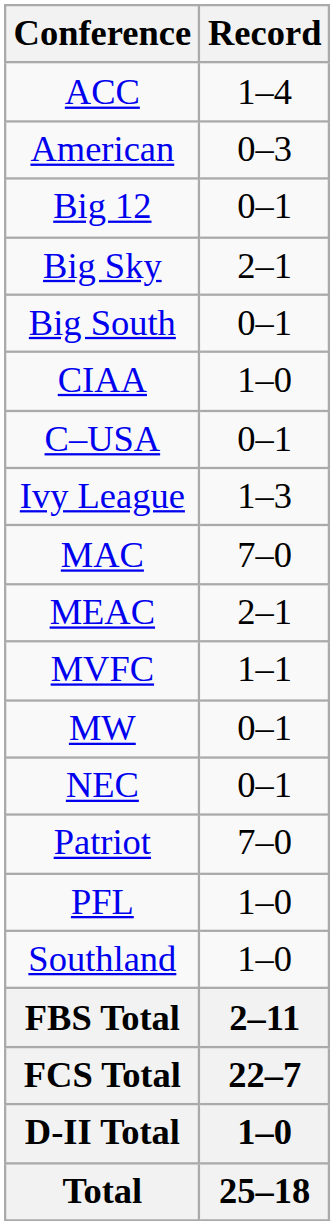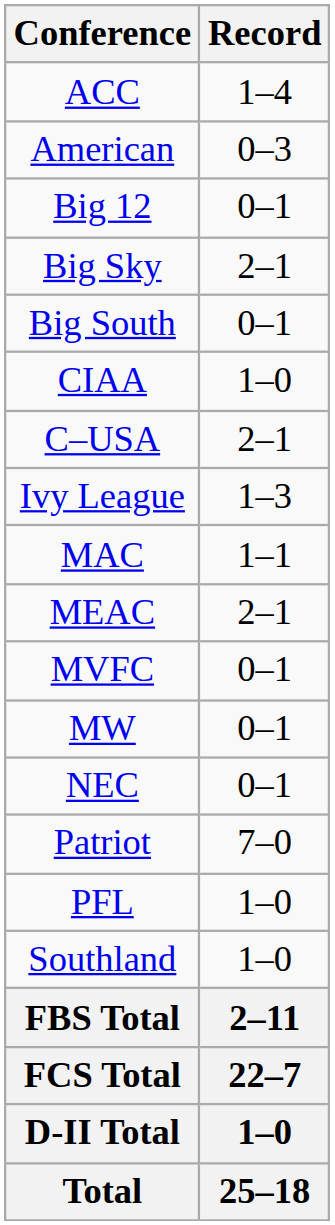C–USA | Record: 0–1 -> 2–1
MAC | Record: 7–0 -> 1–1
MVFC | Record: 1–1 -> 0–1
